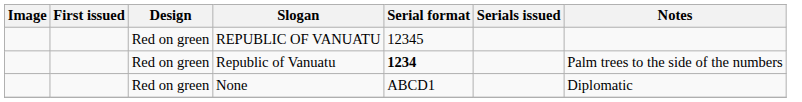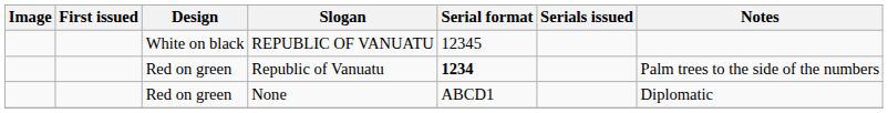REPUBLIC OF VANUATU | Design: Red on green -> White on black
